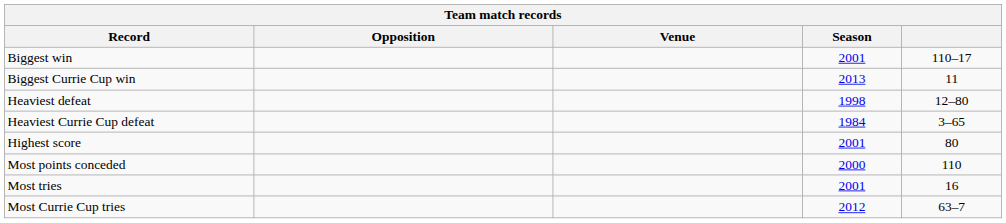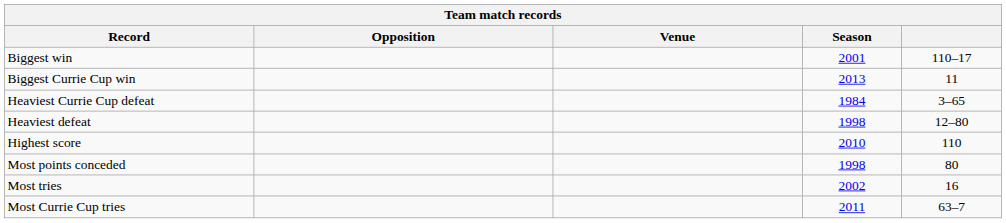rows swapped: Heaviest defeat <-> Heaviest Currie Cup defeat
Highest score | Season: 2001 -> 2010
Highest score | column 5: 80 -> 110
Most points conceded | Season: 2000 -> 1998
Most points conceded | column 5: 110 -> 80
Most tries | Season: 2001 -> 2002
Most Currie Cup tries | Season: 2012 -> 2011
